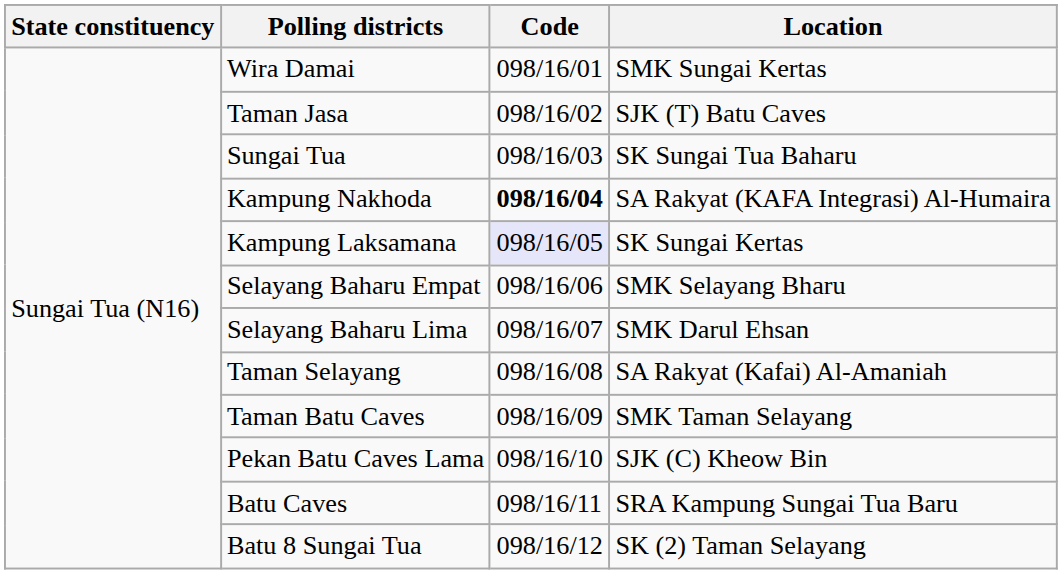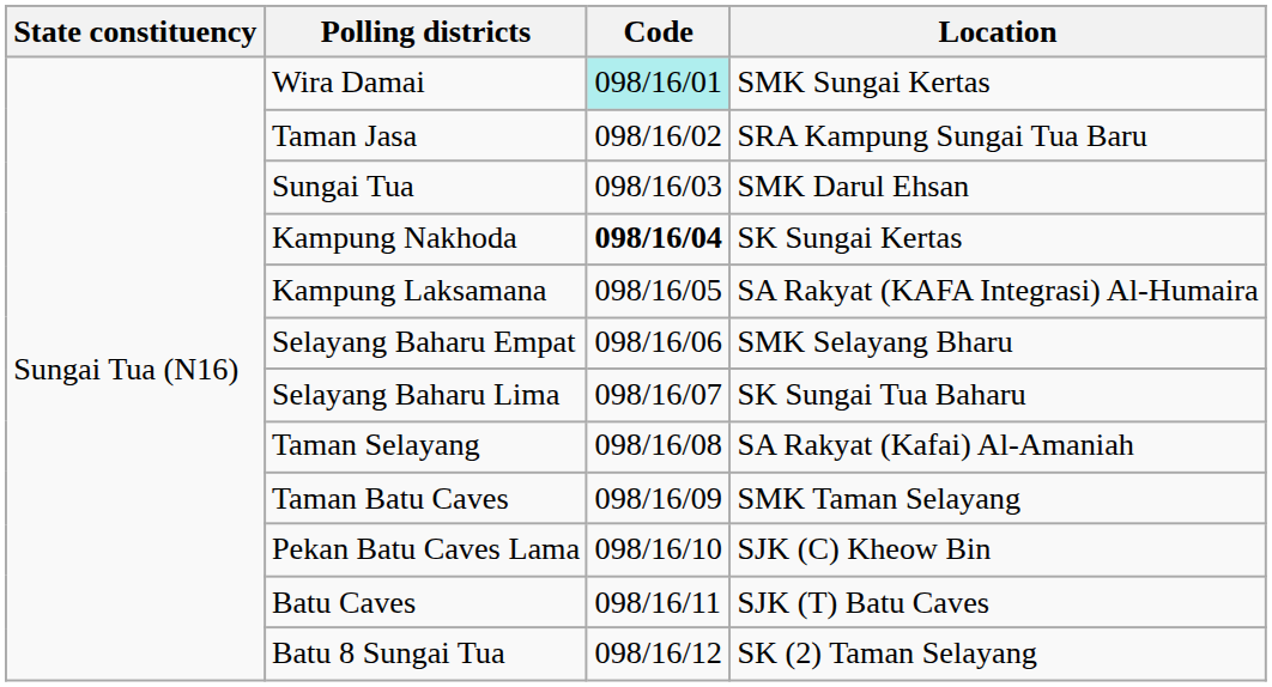Wira Damai | Code: no background -> paleturquoise background
Taman Jasa | Location: SJK (T) Batu Caves -> SRA Kampung Sungai Tua Baru
Sungai Tua | Location: SK Sungai Tua Baharu -> SMK Darul Ehsan
Kampung Nakhoda | Location: SA Rakyat (KAFA Integrasi) Al-Humaira -> SK Sungai Kertas
Kampung Laksamana | Code: lavender background -> no background
Kampung Laksamana | Location: SK Sungai Kertas -> SA Rakyat (KAFA Integrasi) Al-Humaira
Selayang Baharu Lima | Location: SMK Darul Ehsan -> SK Sungai Tua Baharu
Batu Caves | Location: SRA Kampung Sungai Tua Baru -> SJK (T) Batu Caves
